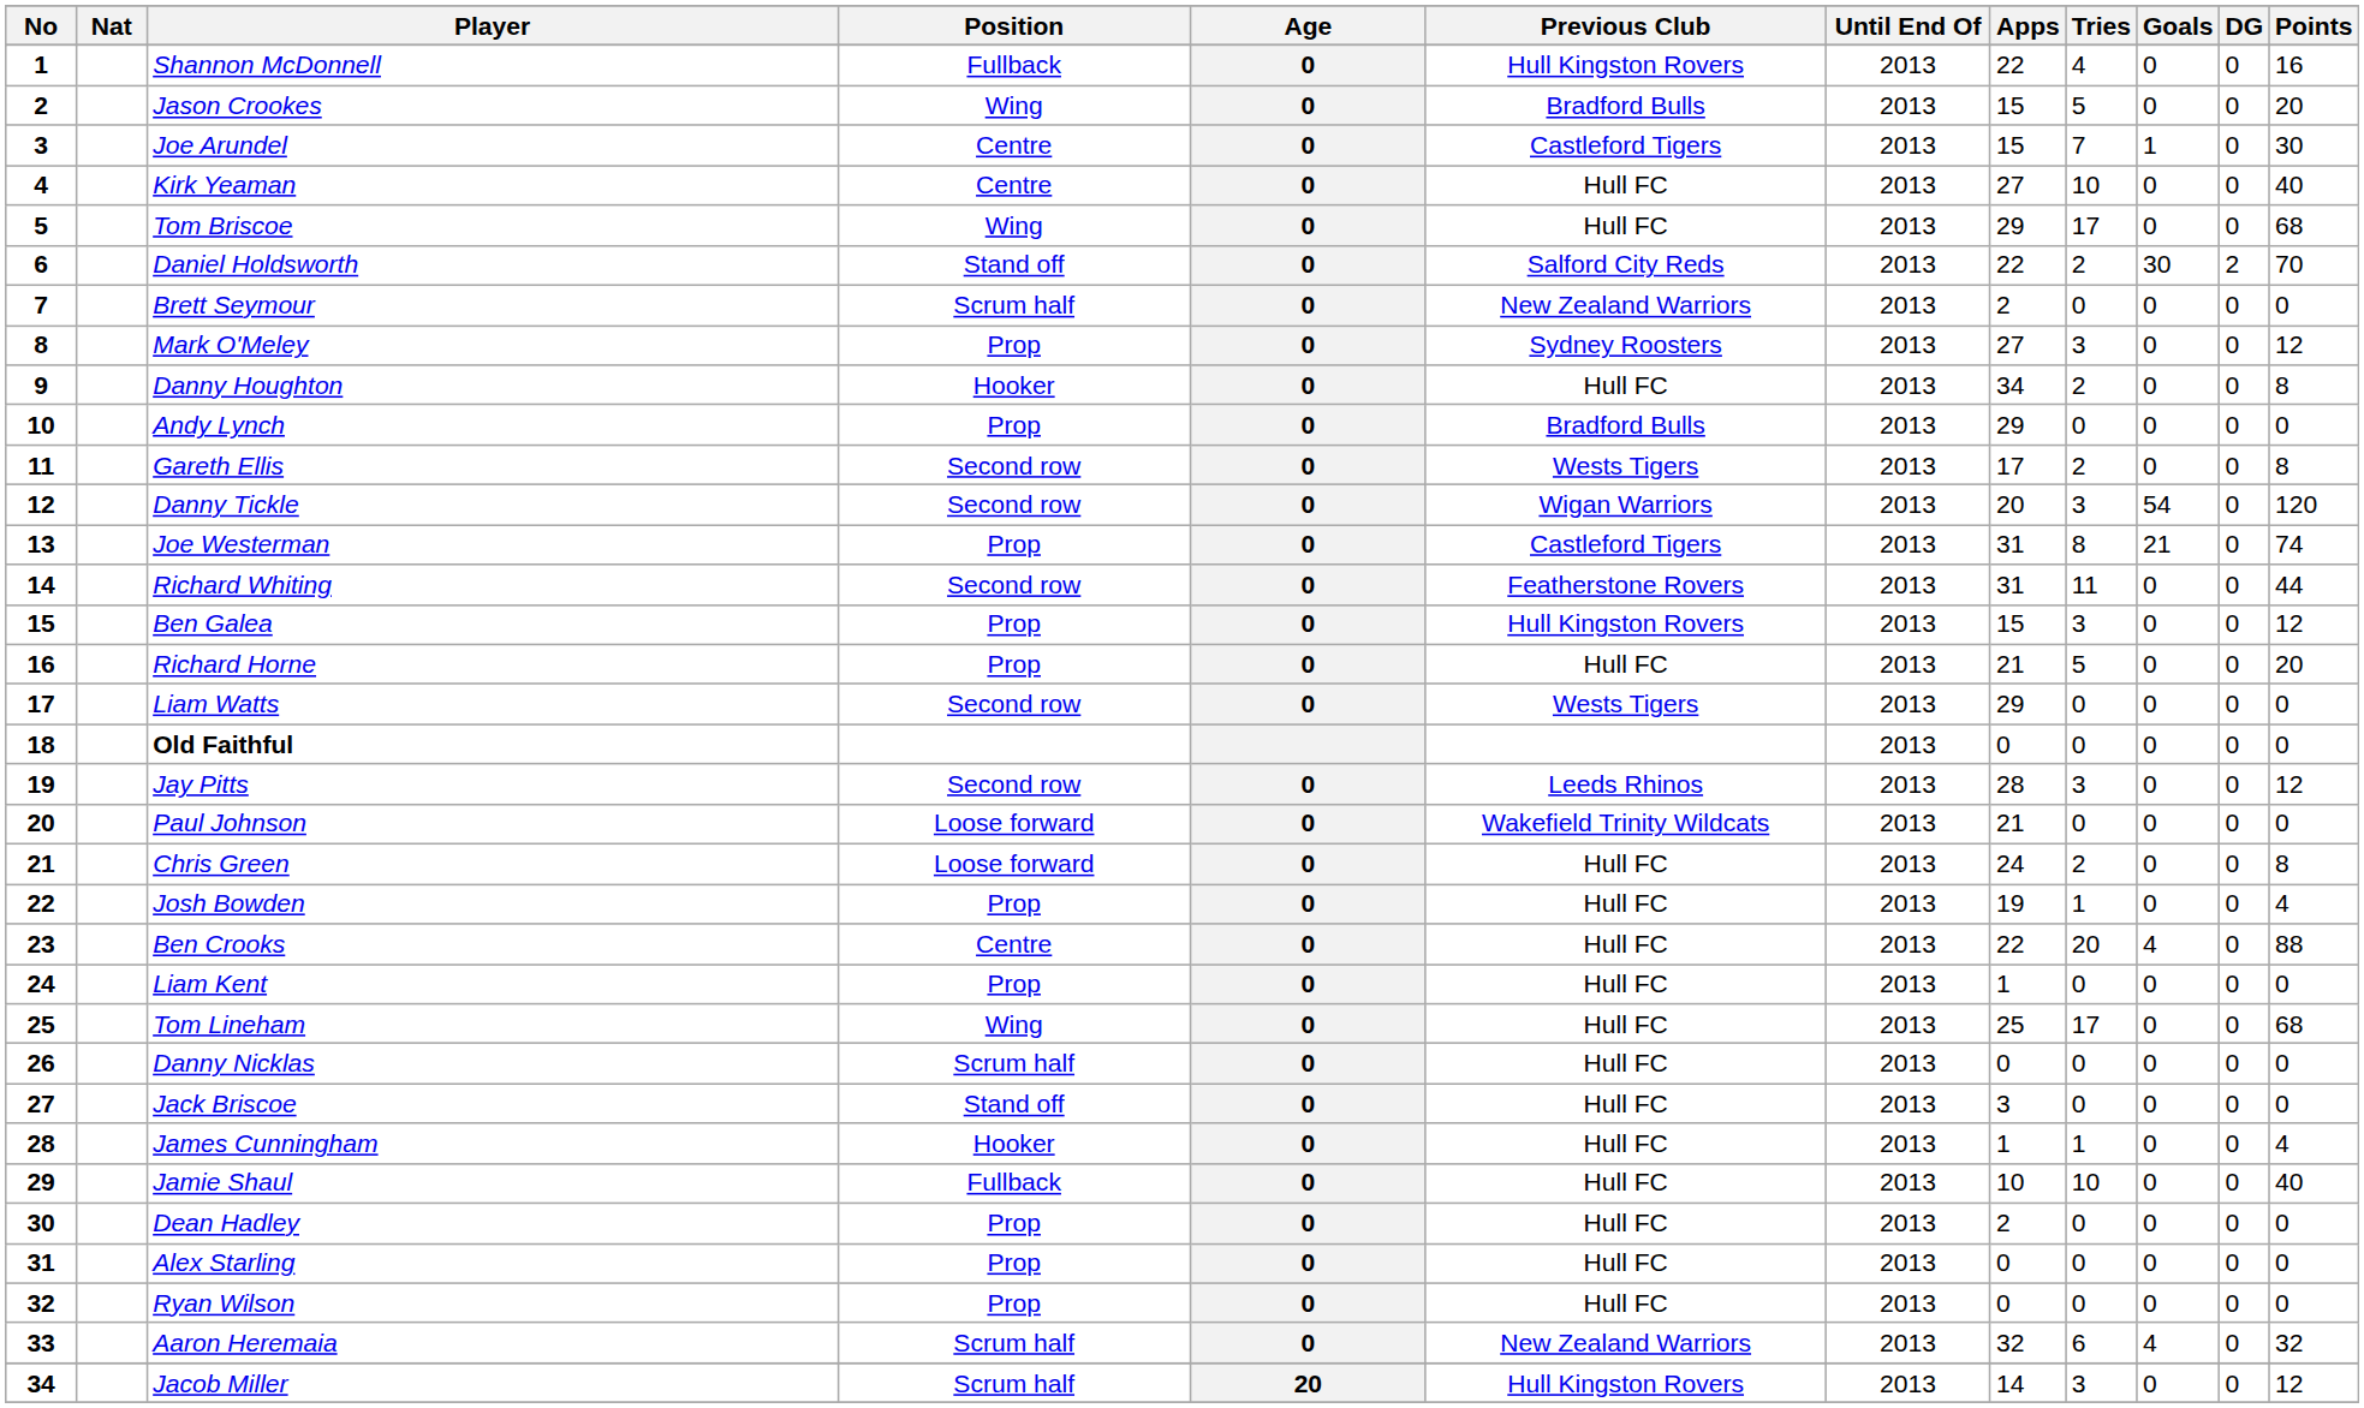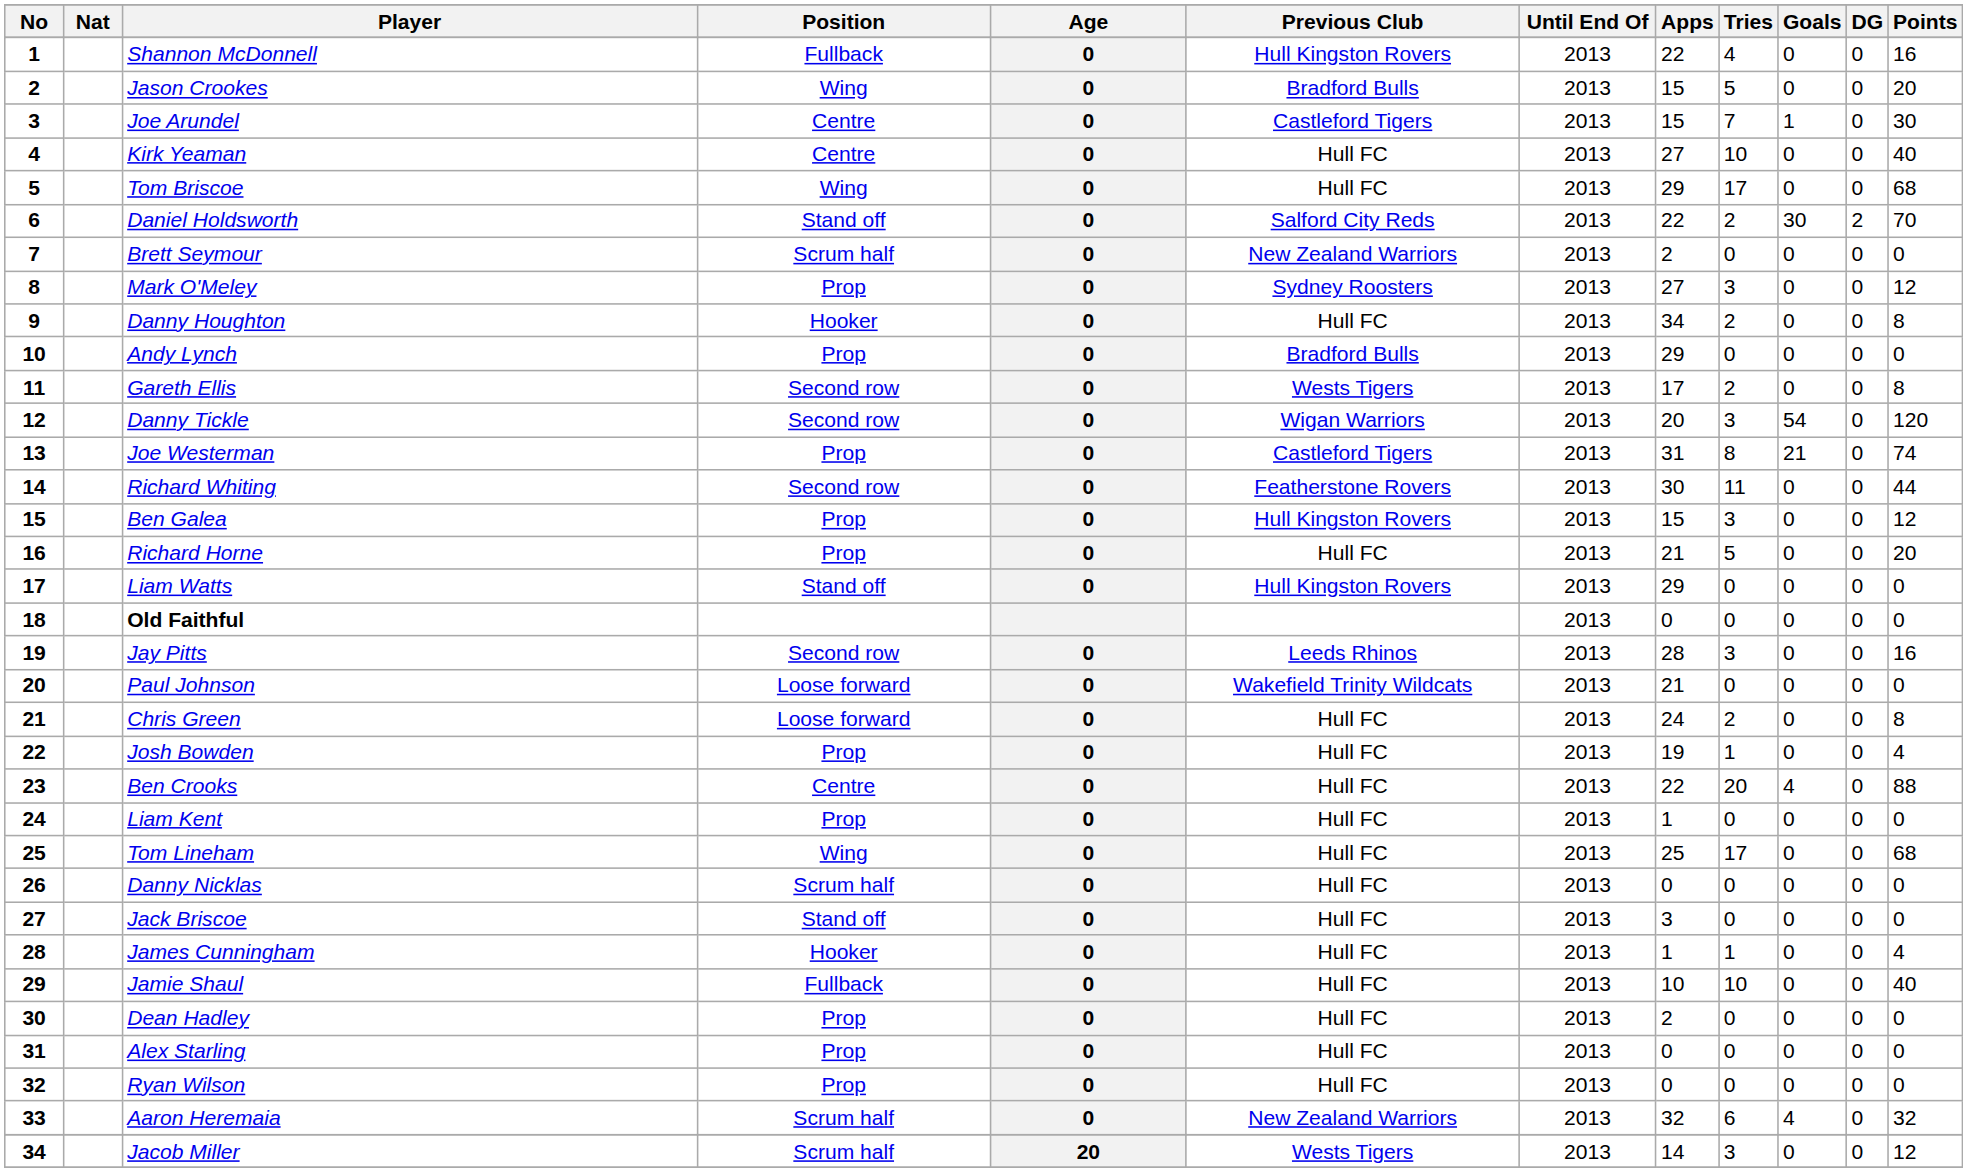Richard Whiting | Apps: 31 -> 30
Liam Watts | Position: Second row -> Stand off
Liam Watts | Previous Club: Wests Tigers -> Hull Kingston Rovers
Jay Pitts | Points: 12 -> 16
Jacob Miller | Previous Club: Hull Kingston Rovers -> Wests Tigers
